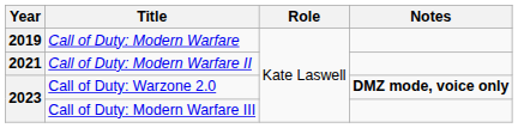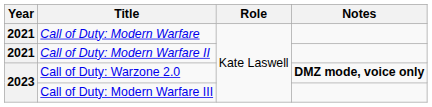Call of Duty: Modern Warfare | Year: 2019 -> 2021
